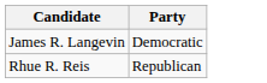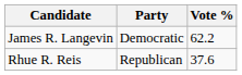+ column: Vote % | 62.2 | 37.6
